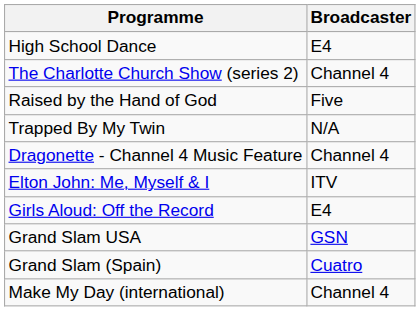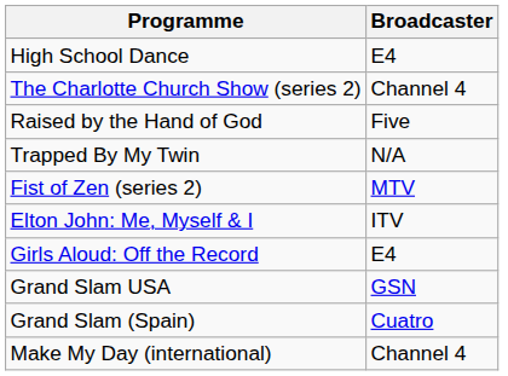- row: Dragonette - Channel 4 Music Feature | Channel 4
+ row: Fist of Zen (series 2) | MTV
